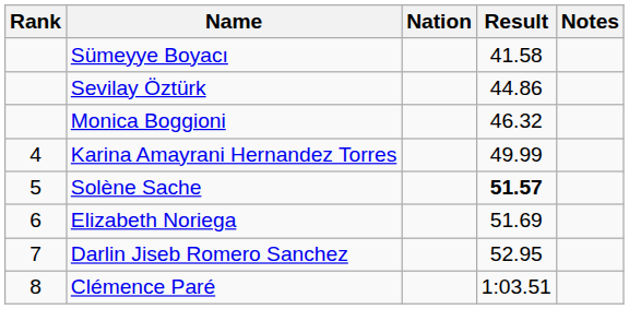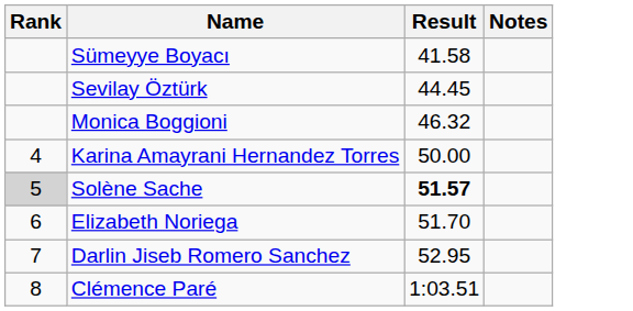- column: Nation
Sevilay Öztürk | Result: 44.86 -> 44.45
Karina Amayrani Hernandez Torres | Result: 49.99 -> 50.00
Solène Sache | Rank: no background -> lightgrey background
Elizabeth Noriega | Result: 51.69 -> 51.70
